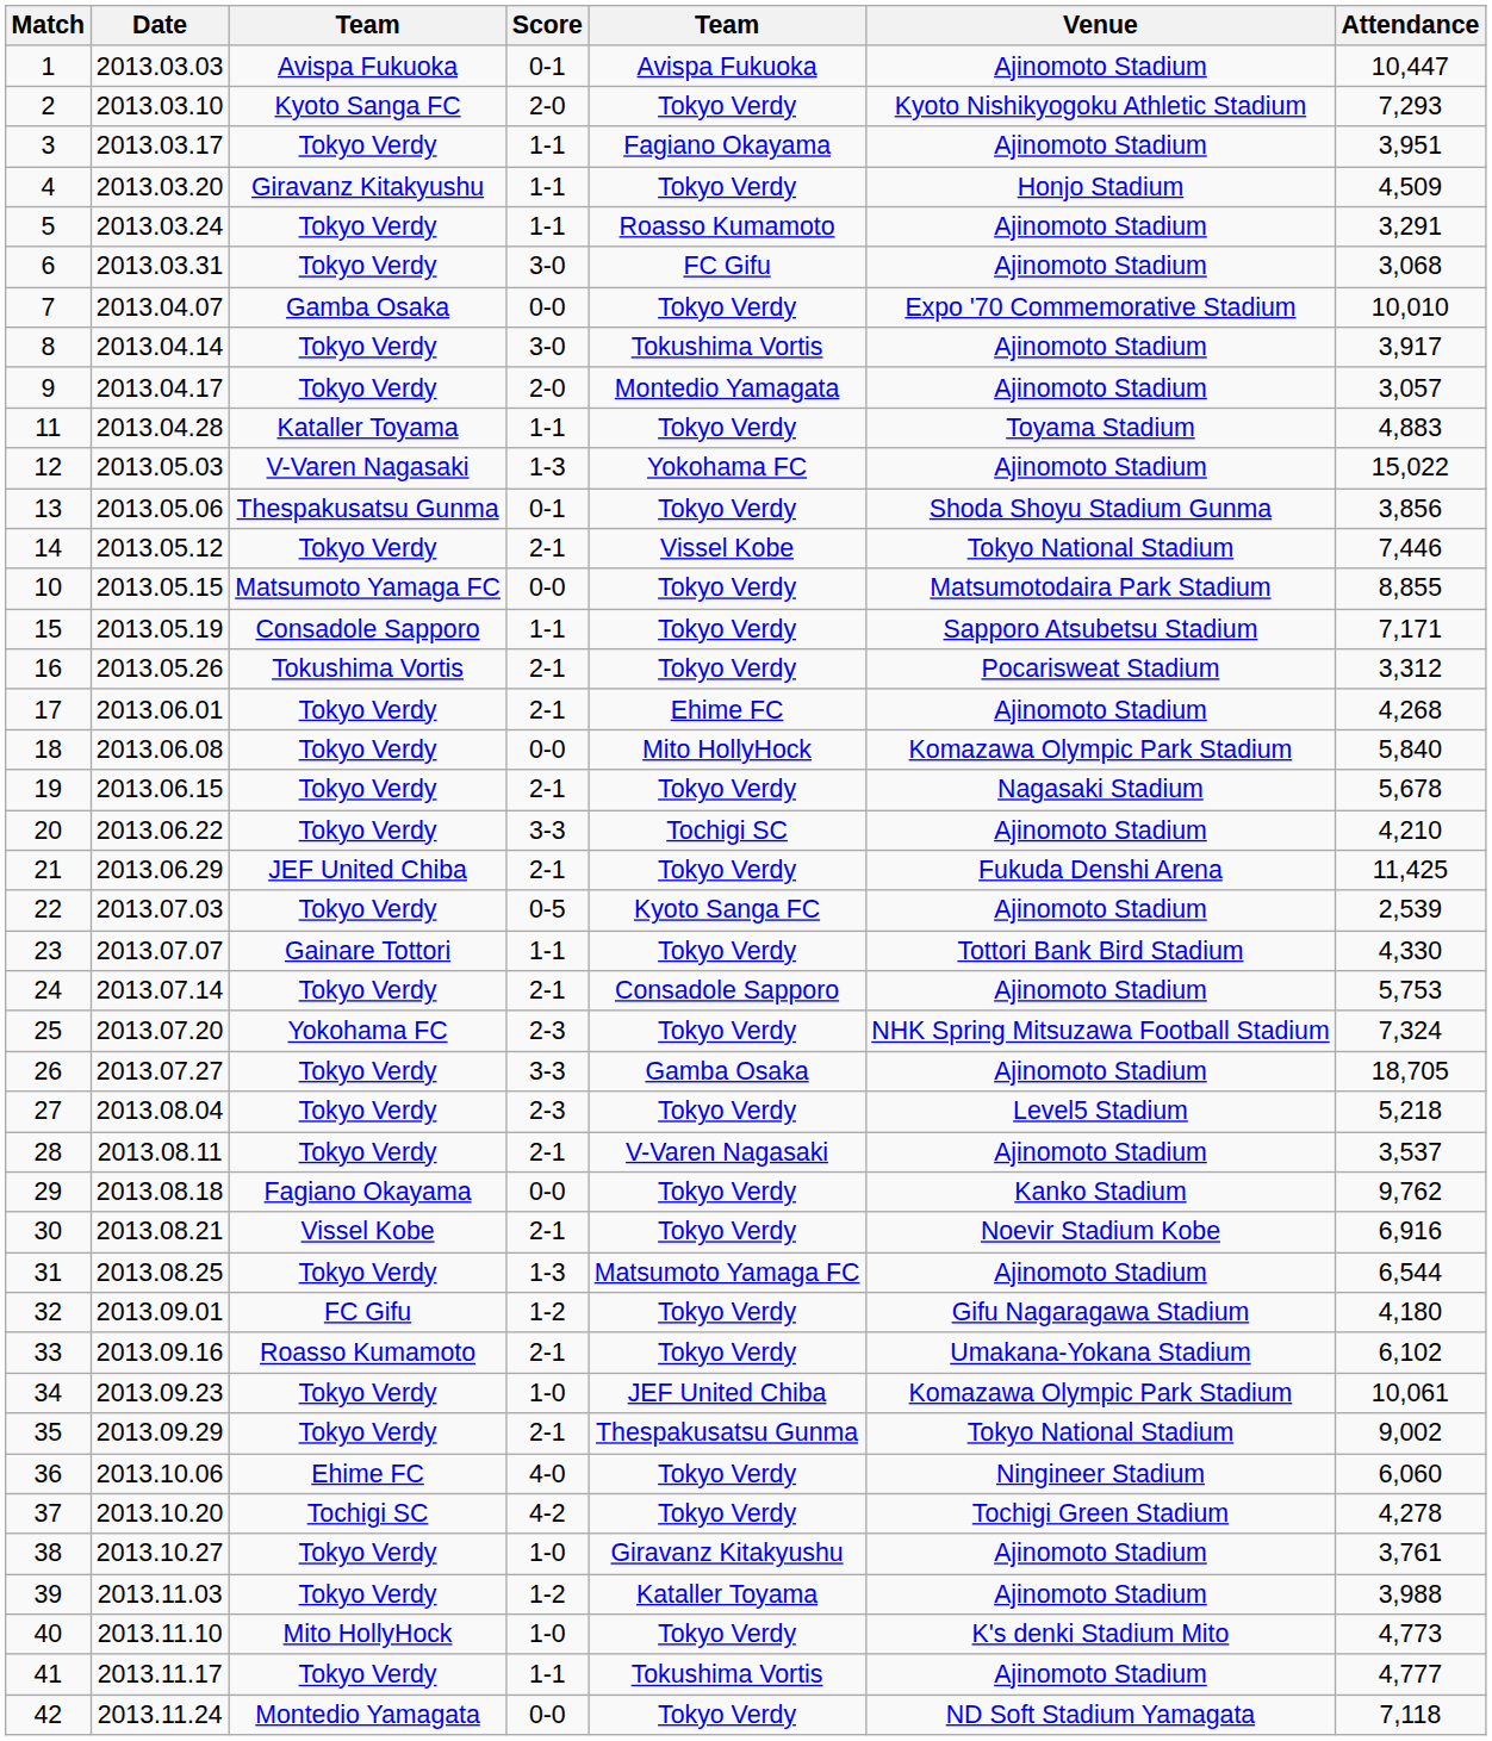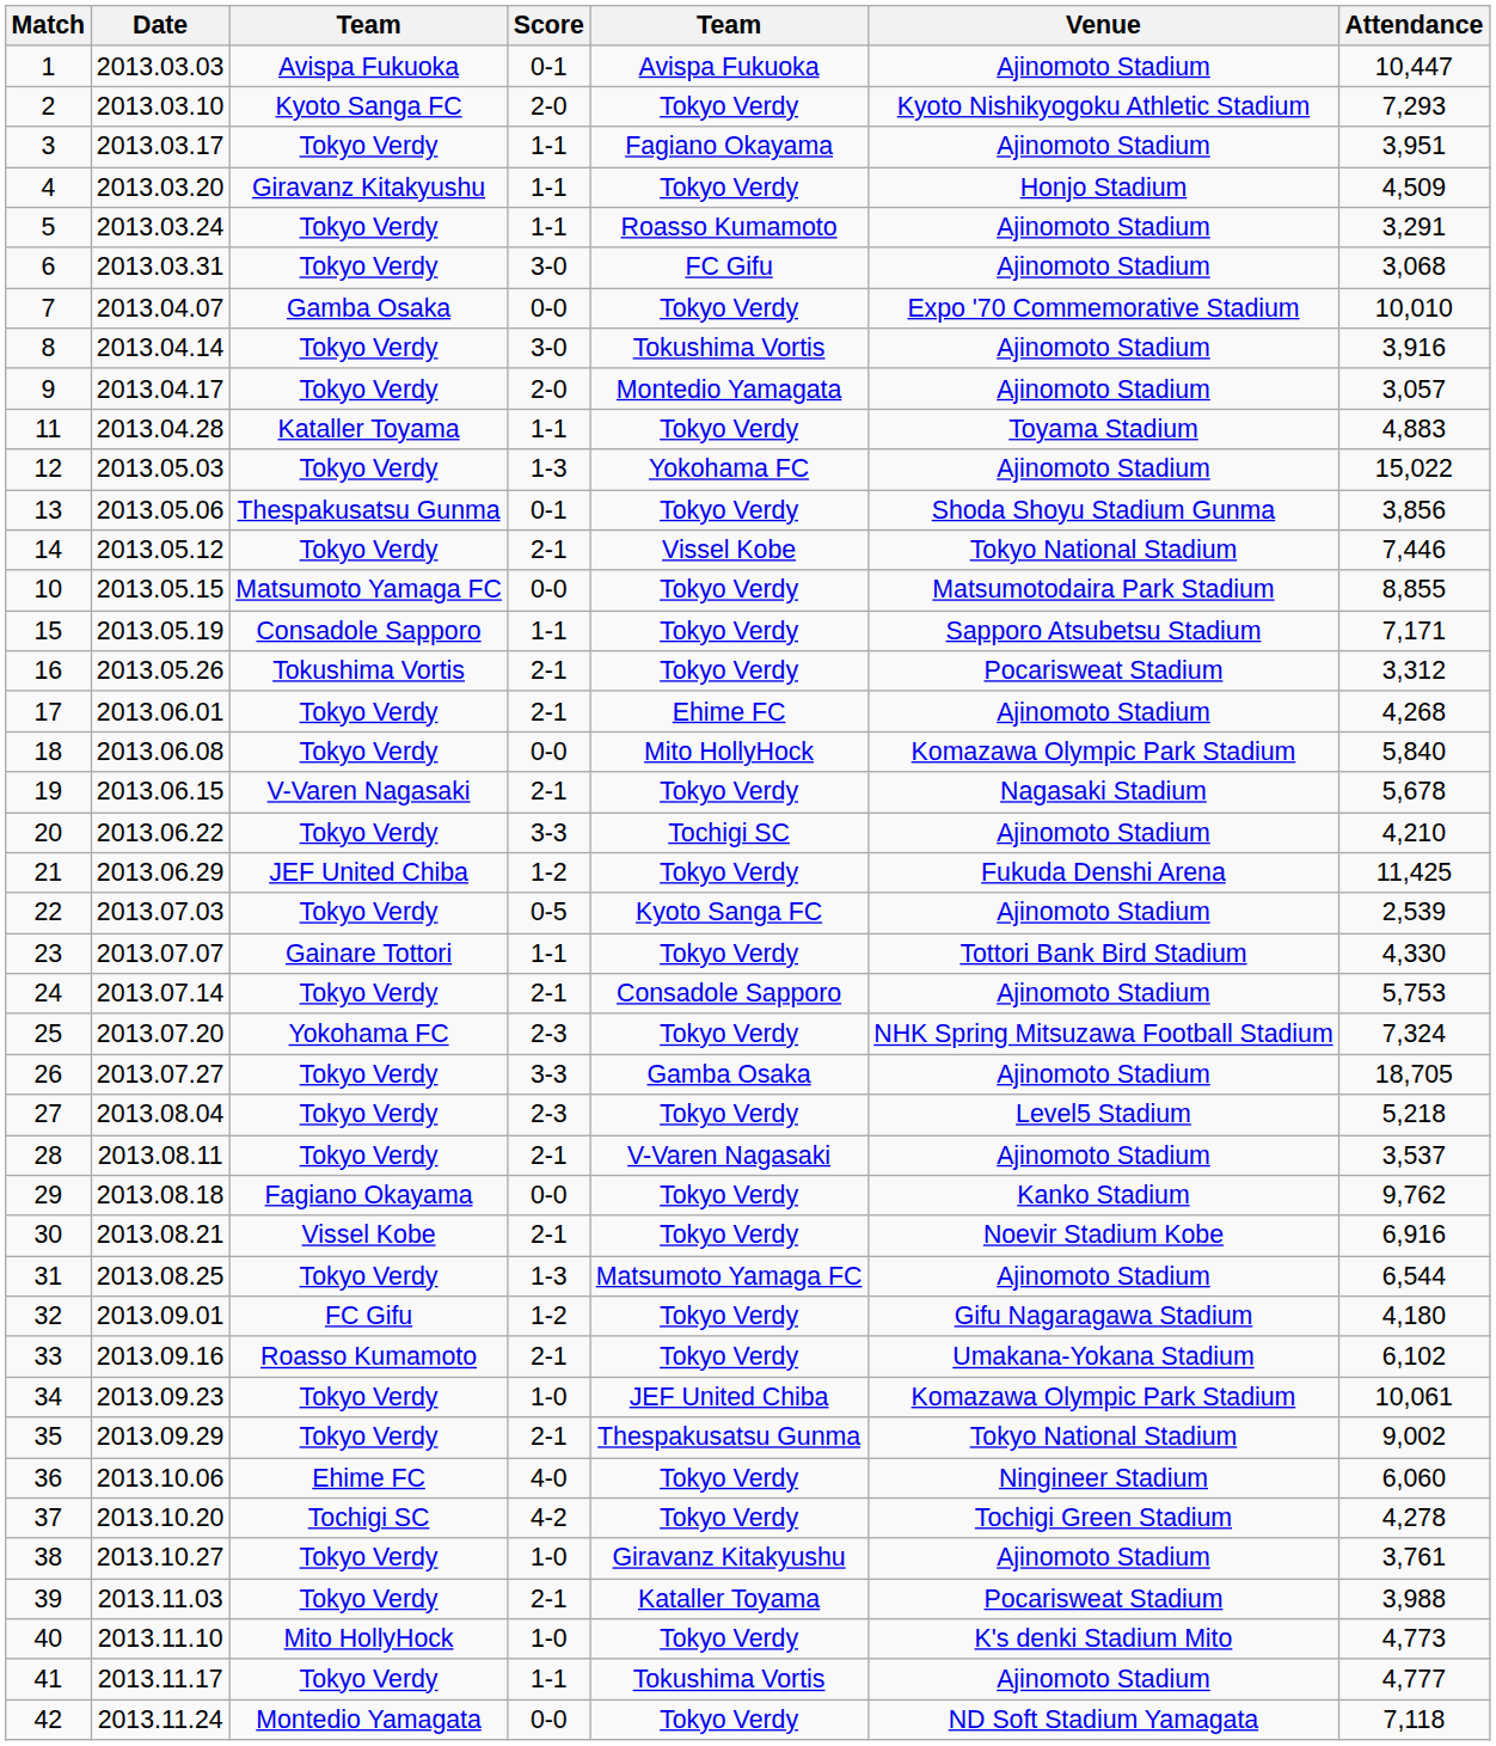8 | Attendance: 3,917 -> 3,916
12 | column 3: V-Varen Nagasaki -> Tokyo Verdy
19 | column 3: Tokyo Verdy -> V-Varen Nagasaki
21 | Score: 2-1 -> 1-2
39 | Score: 1-2 -> 2-1
39 | Venue: Ajinomoto Stadium -> Pocarisweat Stadium
